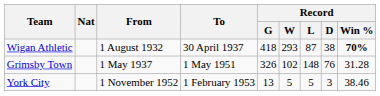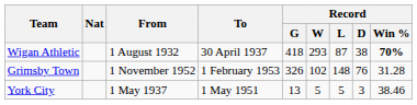Grimsby Town | From: 1 May 1937 -> 1 November 1952
Grimsby Town | To: 1 May 1951 -> 1 February 1953
York City | From: 1 November 1952 -> 1 May 1937
York City | To: 1 February 1953 -> 1 May 1951
